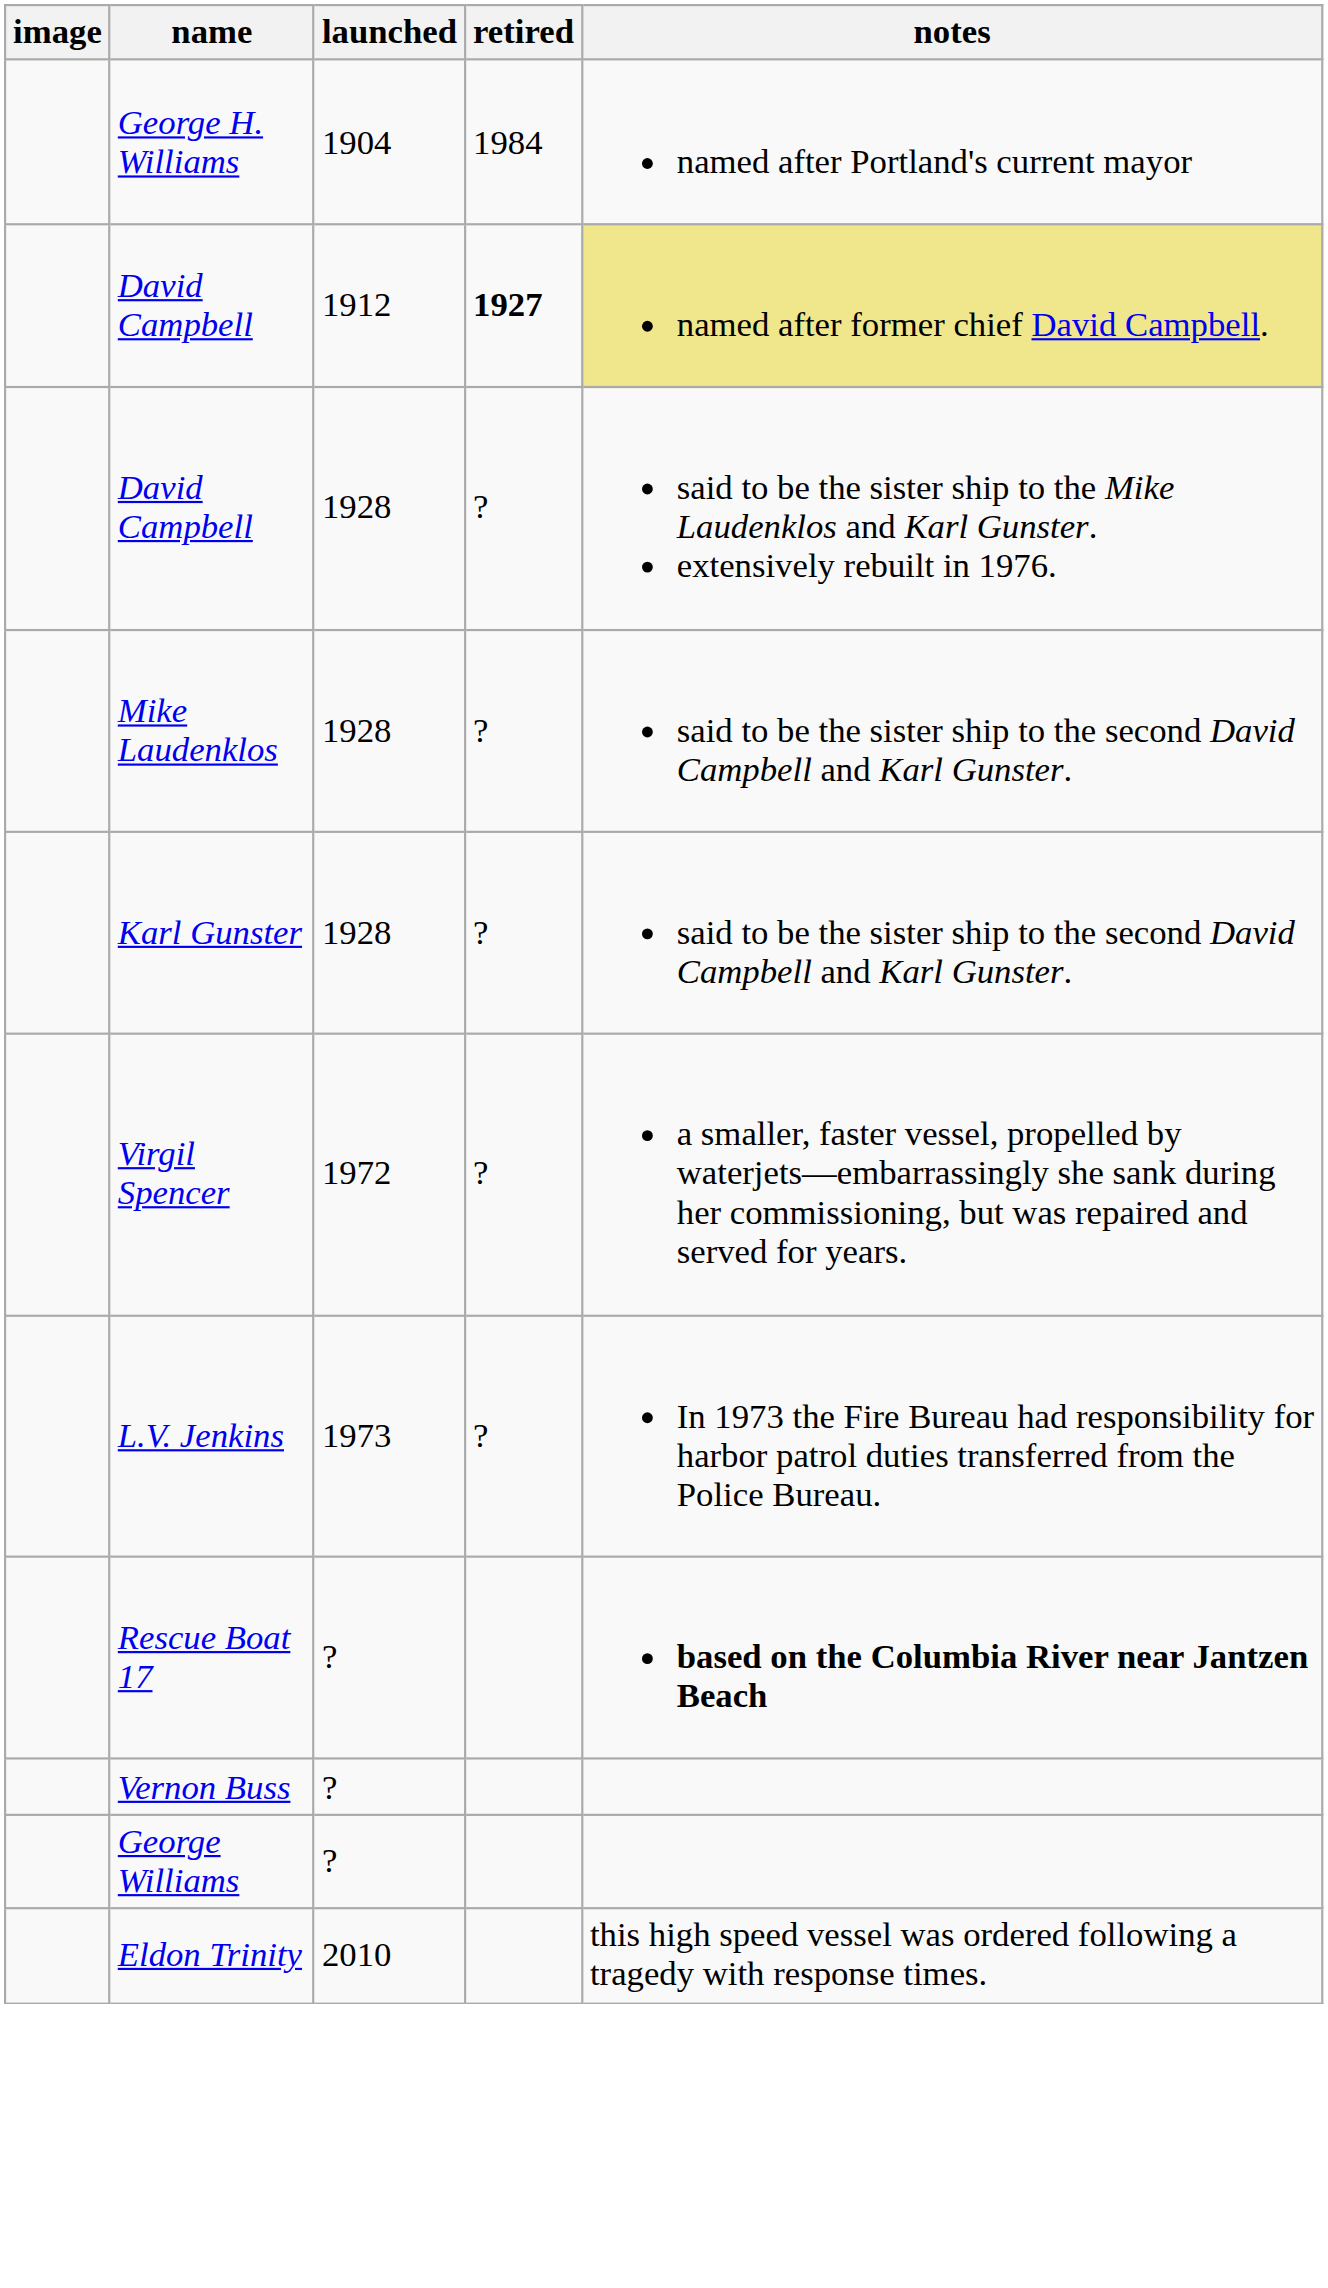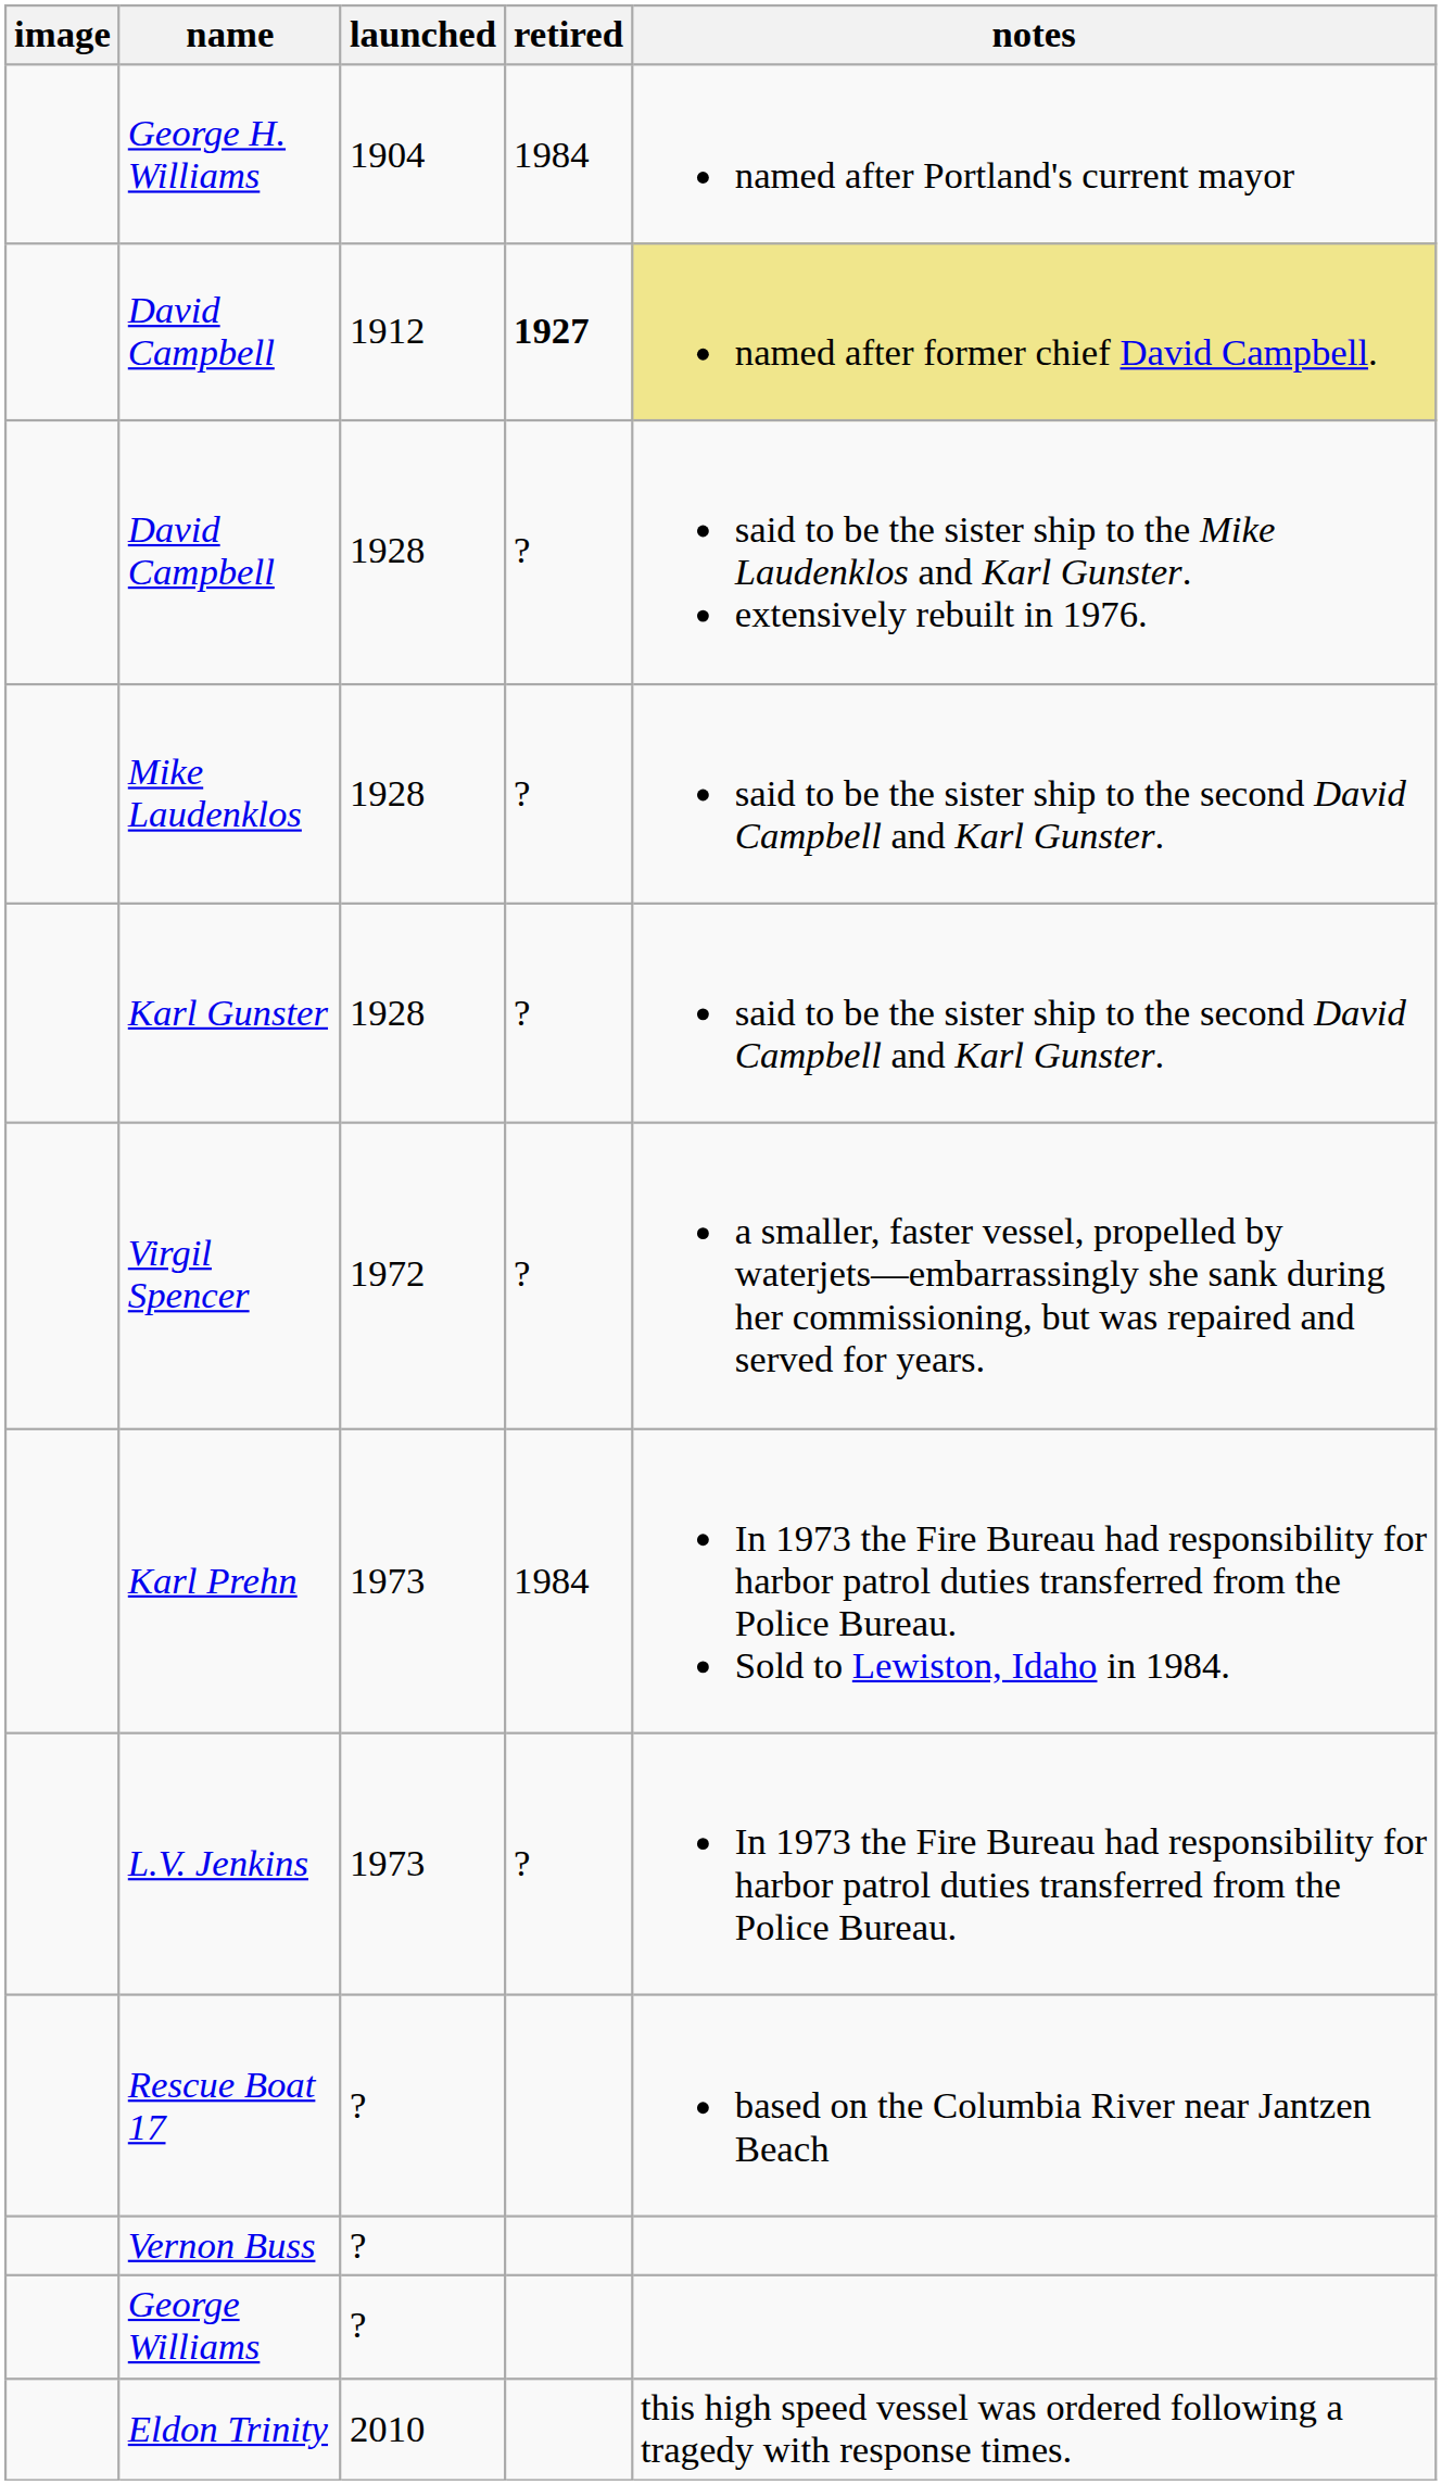+ row: Karl Prehn | 1973 | 1984 | In 1973 the Fire Bureau had responsibility for harbor patrol duties transferred from the Police Bureau. Sold to Lewiston, Idaho in 1984.
Rescue Boat 17 | notes: bold -> normal
